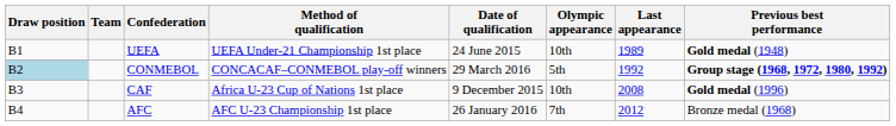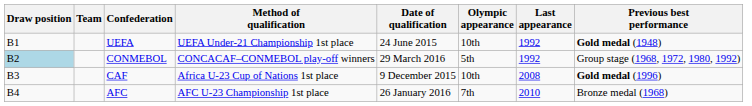UEFA | Last appearance: 1989 -> 1992
CONMEBOL | Previous best performance: bold -> normal
AFC | Last appearance: 2012 -> 2010
